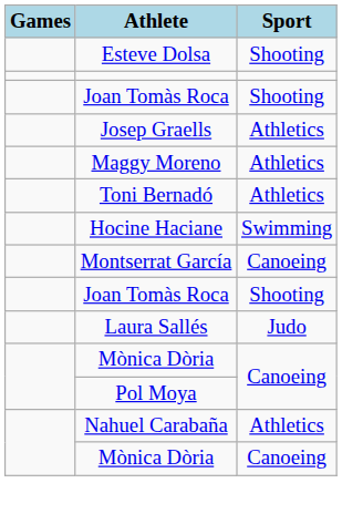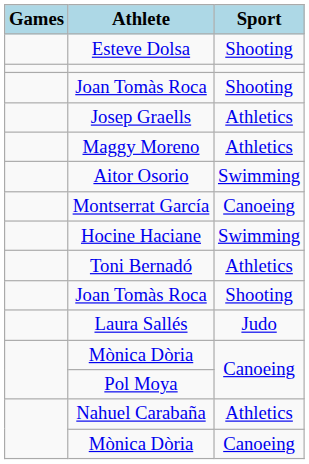+ row: Aitor Osorio | Swimming
rows swapped: Toni Bernadó <-> Montserrat García
